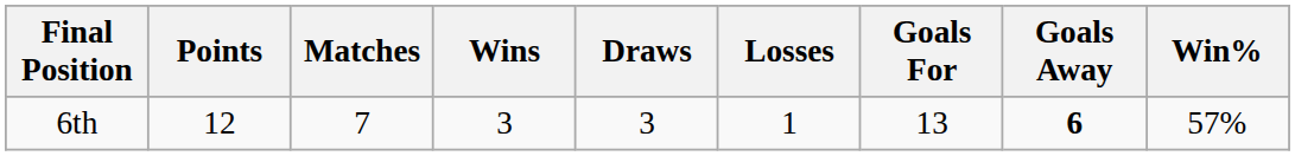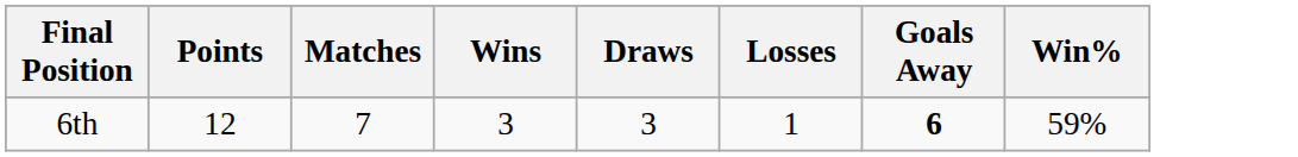- column: Goals For | 13
6th | Win%: 57% -> 59%
